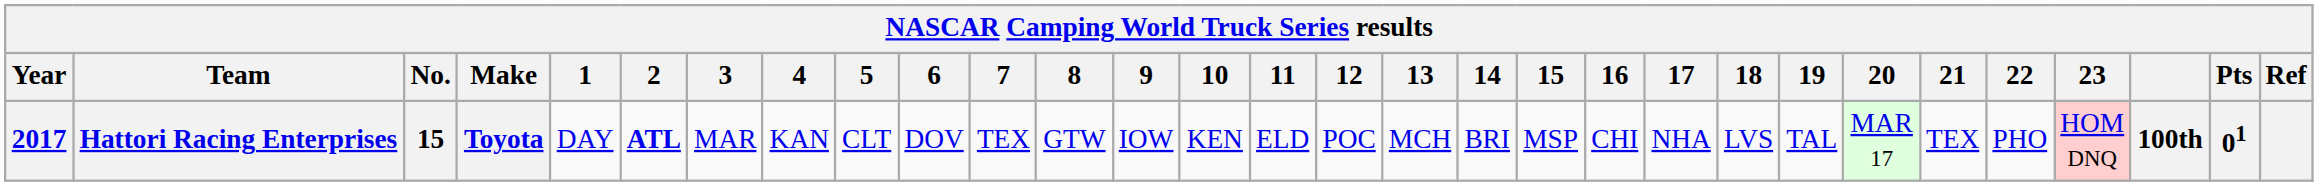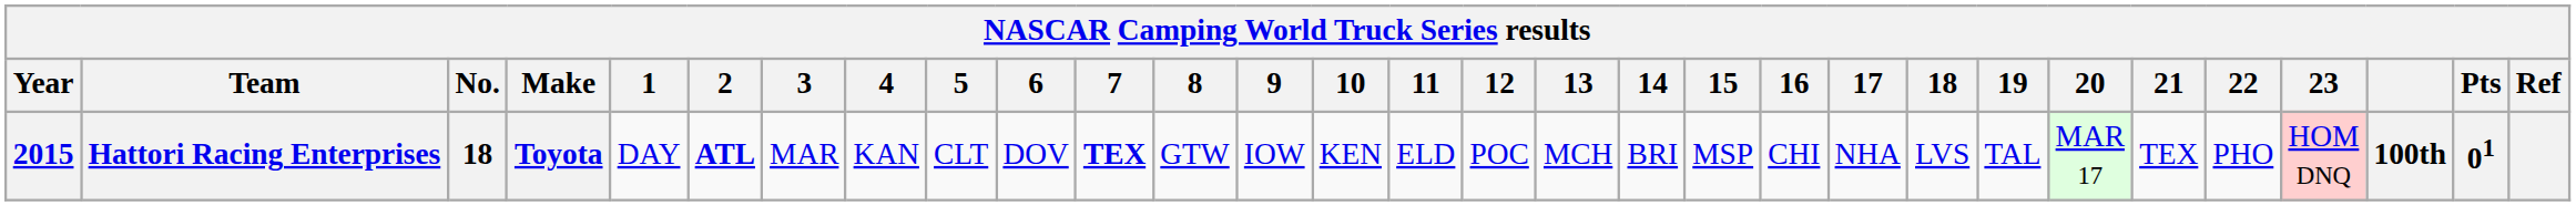Hattori Racing Enterprises | Year: 2017 -> 2015
Hattori Racing Enterprises | No.: 15 -> 18
Hattori Racing Enterprises | 7: normal -> bold
